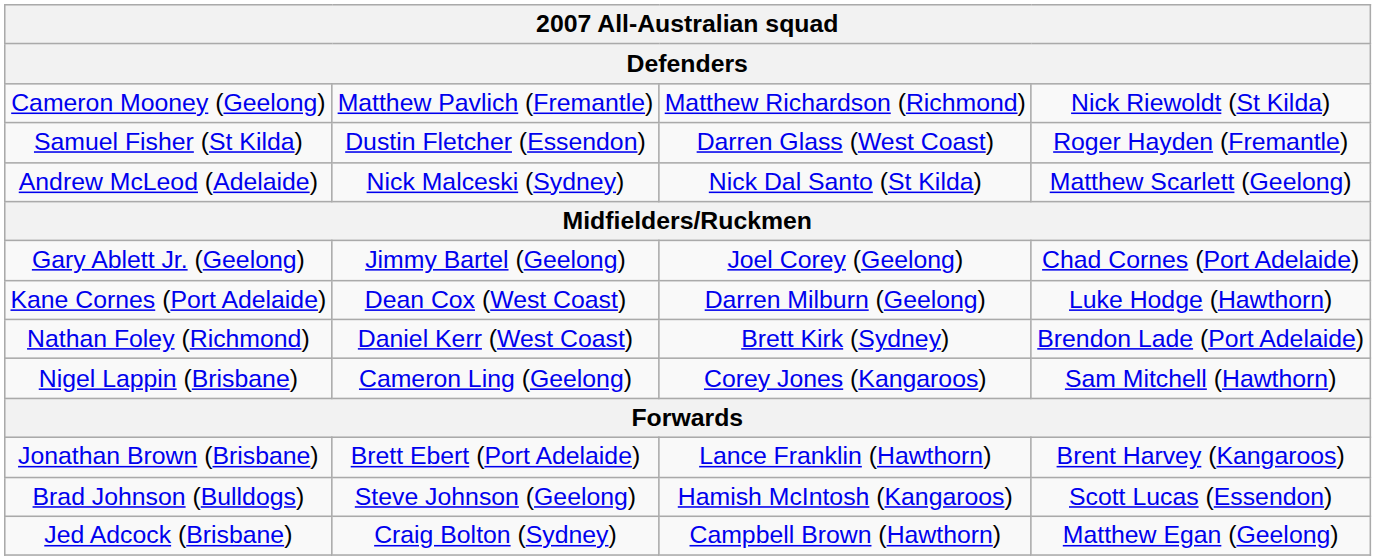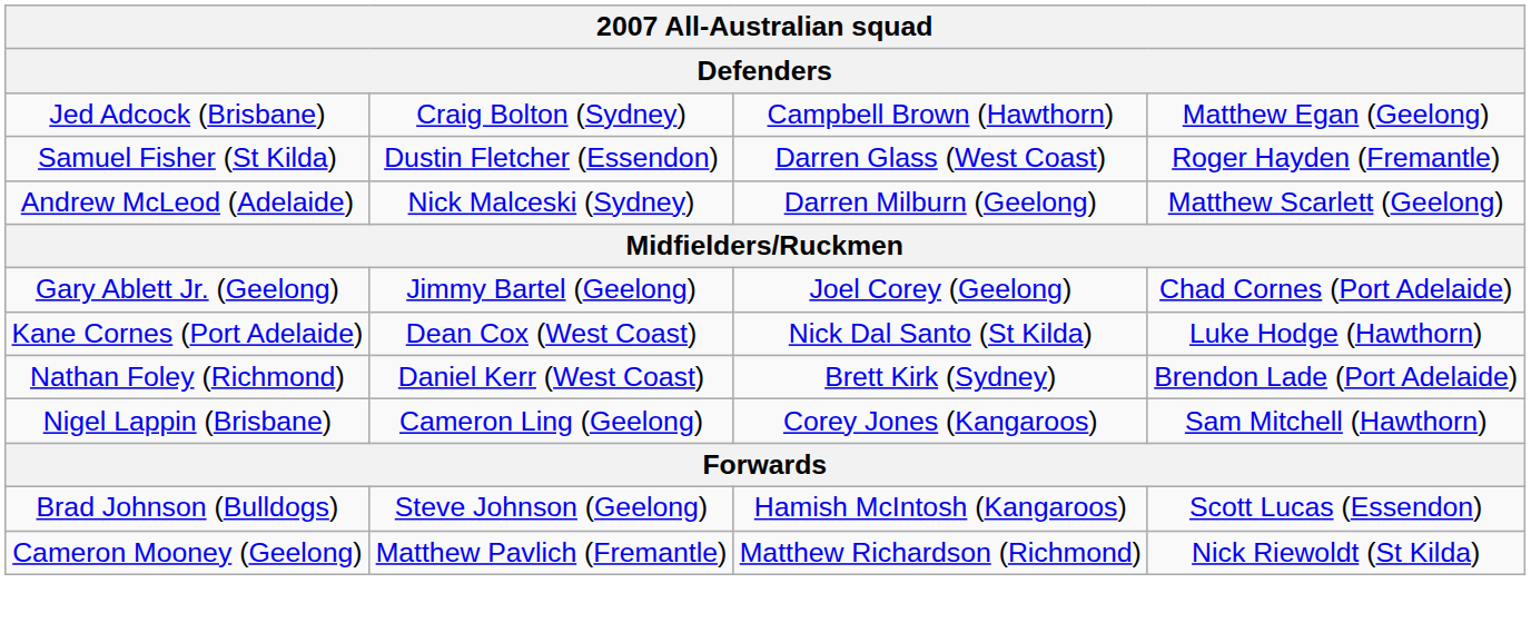rows swapped: Jed Adcock (Brisbane) <-> Cameron Mooney (Geelong)
Andrew McLeod (Adelaide) | column 3: Nick Dal Santo (St Kilda) -> Darren Milburn (Geelong)
Kane Cornes (Port Adelaide) | column 3: Darren Milburn (Geelong) -> Nick Dal Santo (St Kilda)
- row: Jonathan Brown (Brisbane) | Brett Ebert (Port Adelaide) | Lance Franklin (Hawthorn) | Brent Harvey (Kangaroos)
